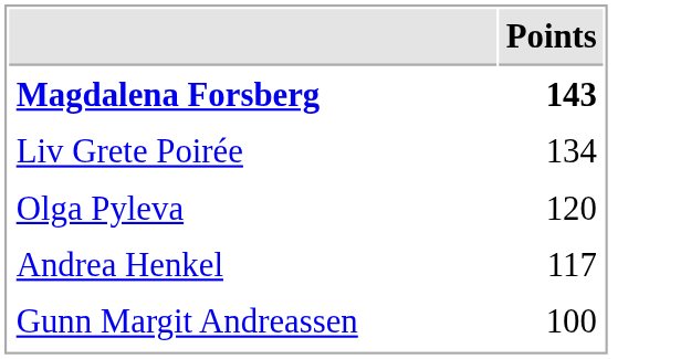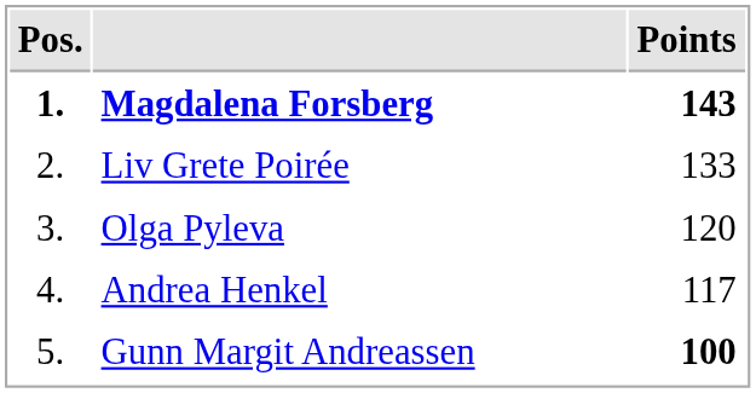+ column: Pos. | 1. | 2. | 3. | 4. | 5.
Liv Grete Poirée | Points: 134 -> 133
Gunn Margit Andreassen | Points: normal -> bold
